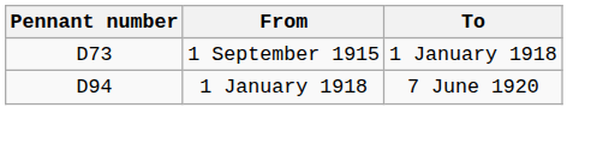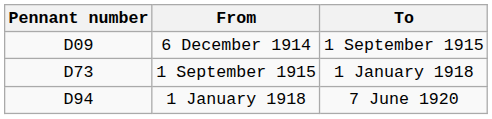+ row: D09 | 6 December 1914 | 1 September 1915
